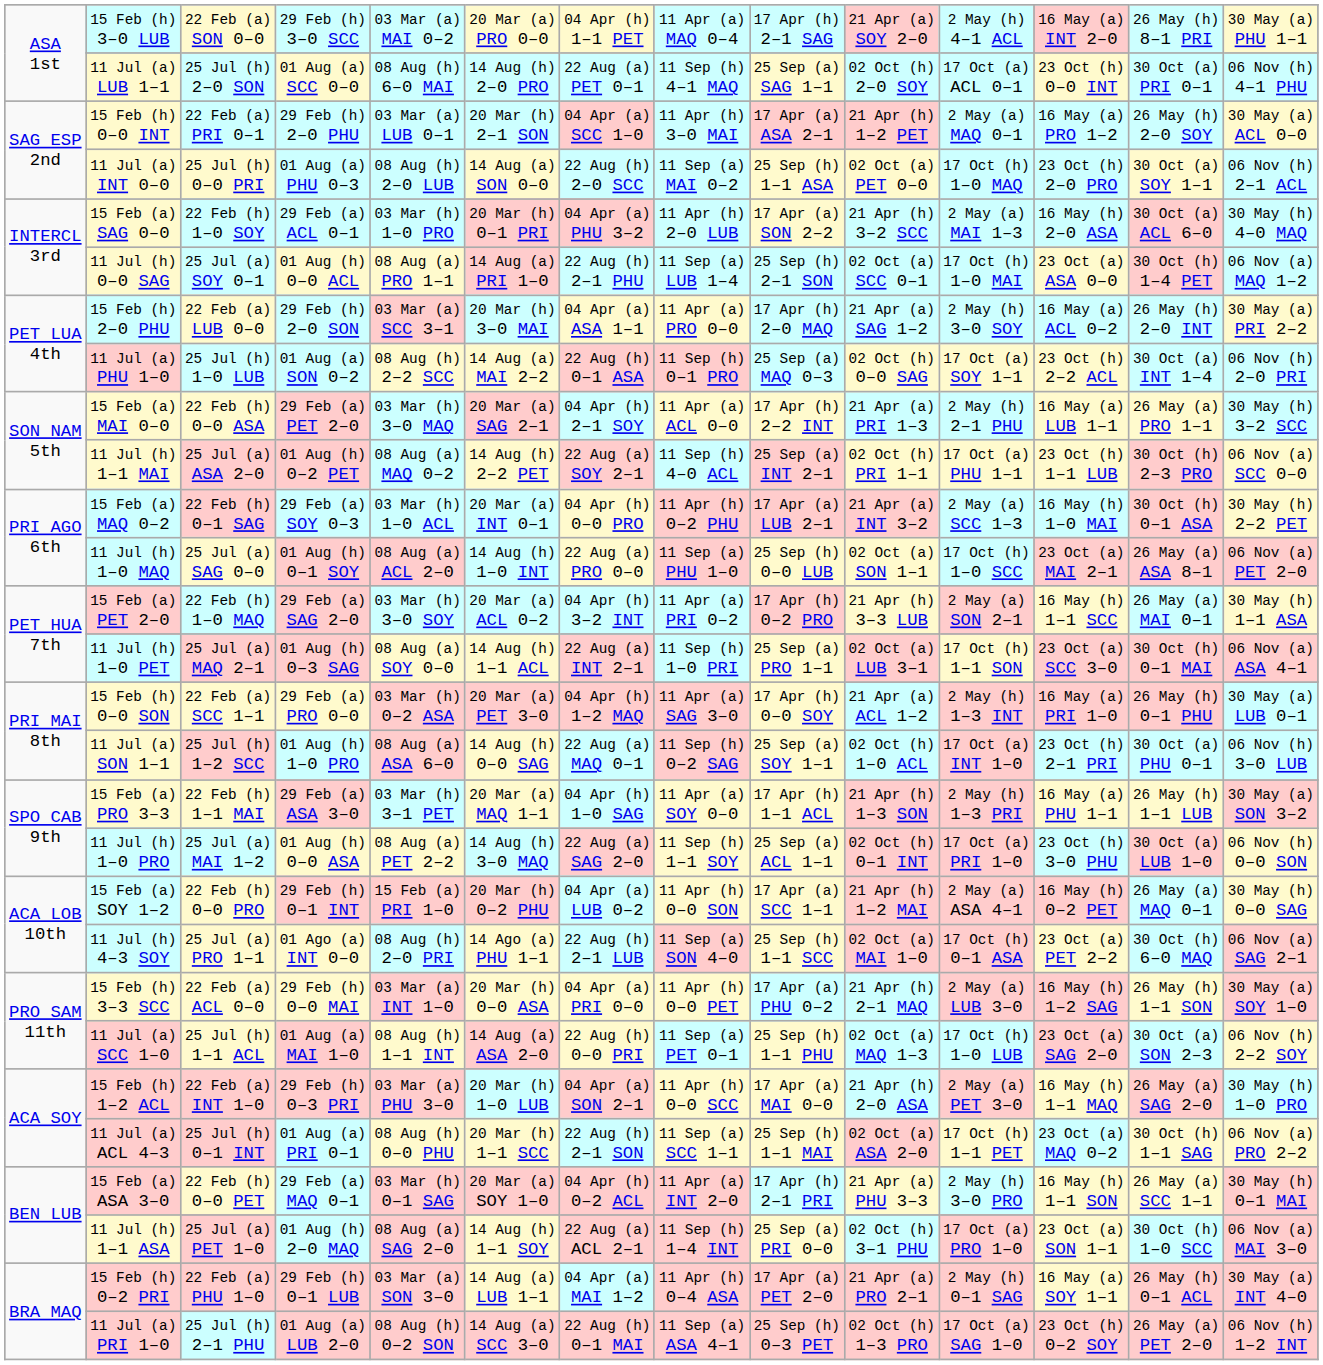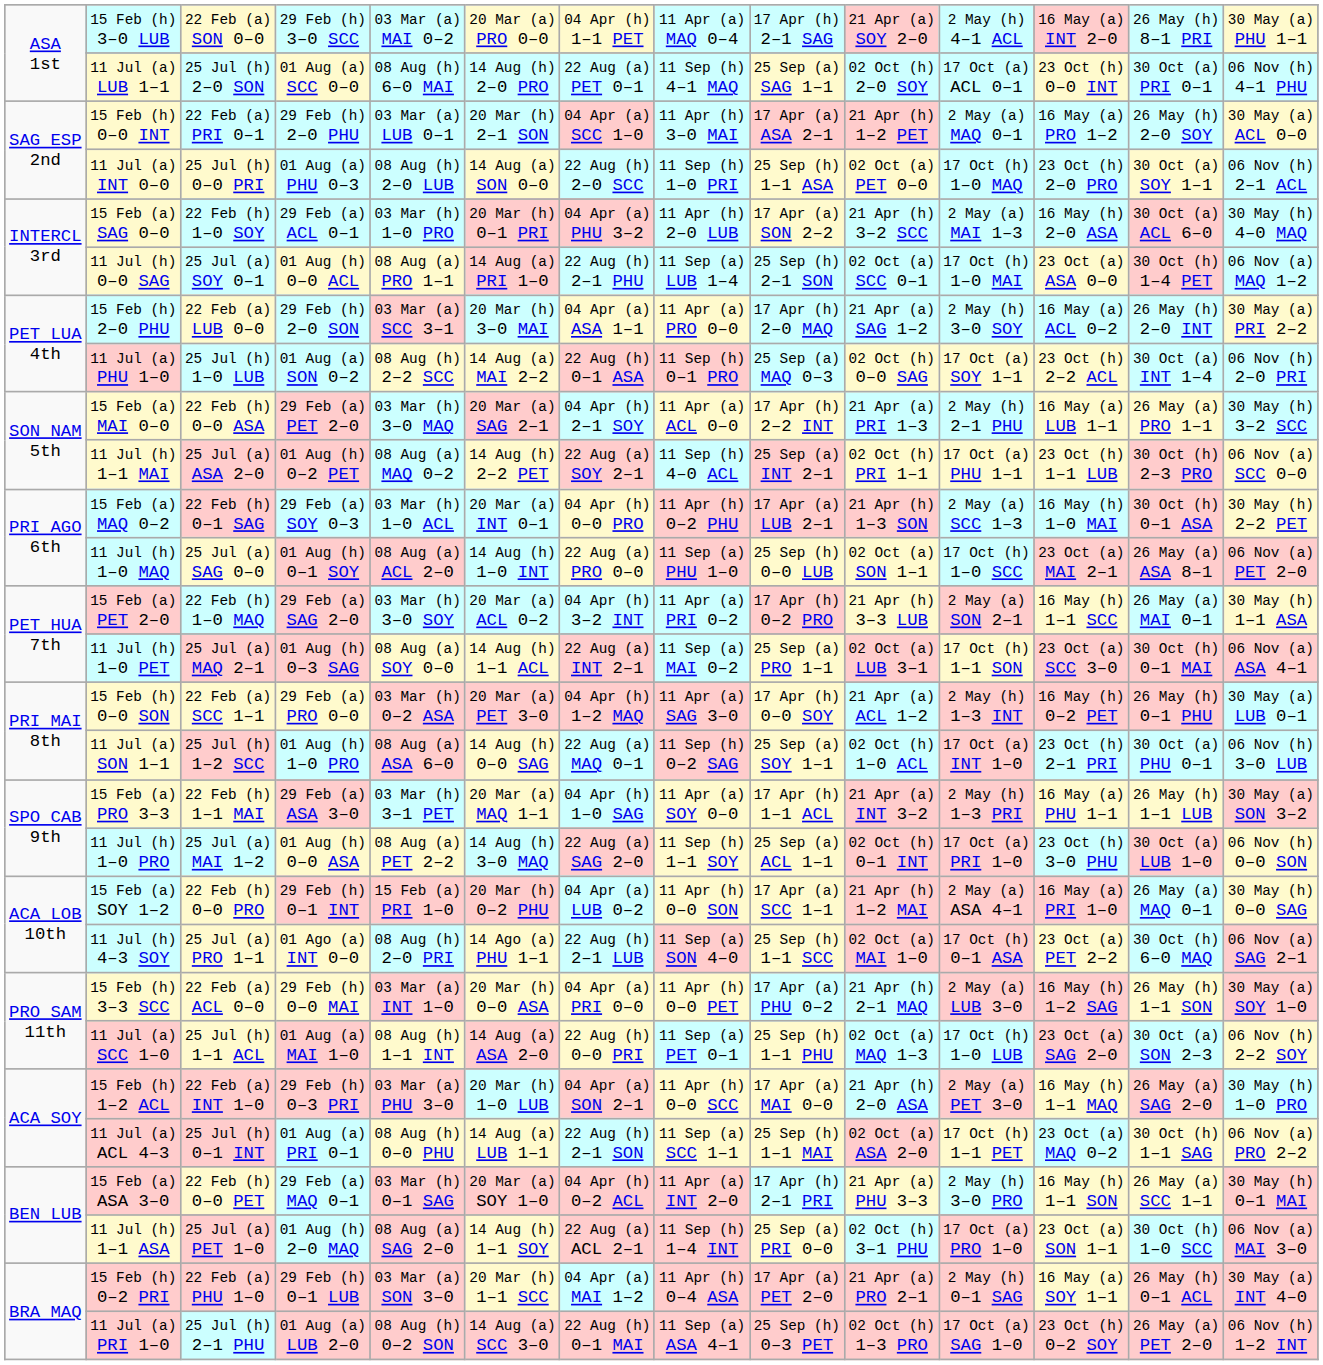11 Jul (a) INT 0–0 | column 8: 11 Sep (a) MAI 0–2 -> 11 Sep (h) 1–0 PRI
15 Feb (a) MAQ 0–2 | column 10: 21 Apr (a) INT 3–2 -> 21 Apr (h) 1–3 SON
11 Jul (h) 1–0 PET | column 8: 11 Sep (h) 1–0 PRI -> 11 Sep (a) MAI 0–2
15 Feb (h) 0–0 SON | column 12: 16 May (a) PRI 1–0 -> 16 May (h) 0–2 PET
15 Feb (a) PRO 3–3 | column 10: 21 Apr (h) 1–3 SON -> 21 Apr (a) INT 3–2
15 Feb (a) SOY 1–2 | column 12: 16 May (h) 0–2 PET -> 16 May (a) PRI 1–0
11 Jul (a) ACL 4–3 | column 6: 20 Mar (h) 1–1 SCC -> 14 Aug (a) LUB 1–1
15 Feb (h) 0–2 PRI | column 6: 14 Aug (a) LUB 1–1 -> 20 Mar (h) 1–1 SCC
